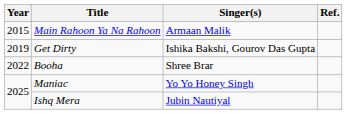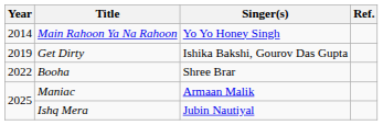Main Rahoon Ya Na Rahoon | Year: 2015 -> 2014
Main Rahoon Ya Na Rahoon | Singer(s): Armaan Malik -> Yo Yo Honey Singh
Maniac | Singer(s): Yo Yo Honey Singh -> Armaan Malik
